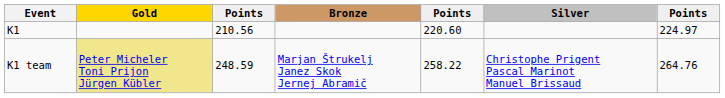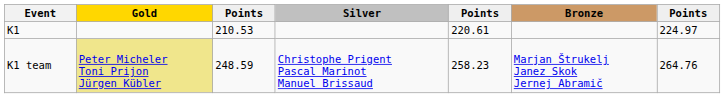columns swapped: Silver <-> Bronze
K1 | column 3: 210.56 -> 210.53
K1 | column 5: 220.60 -> 220.61
K1 team | column 5: 258.22 -> 258.23
